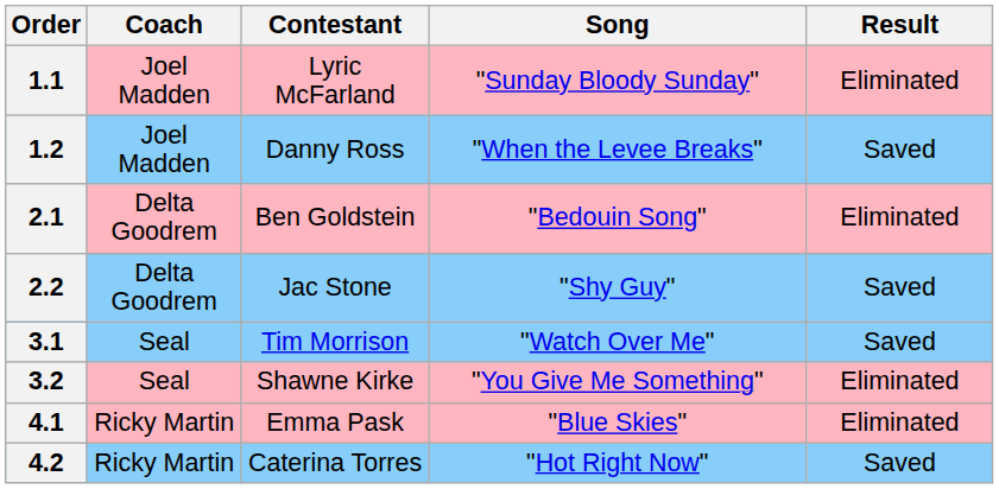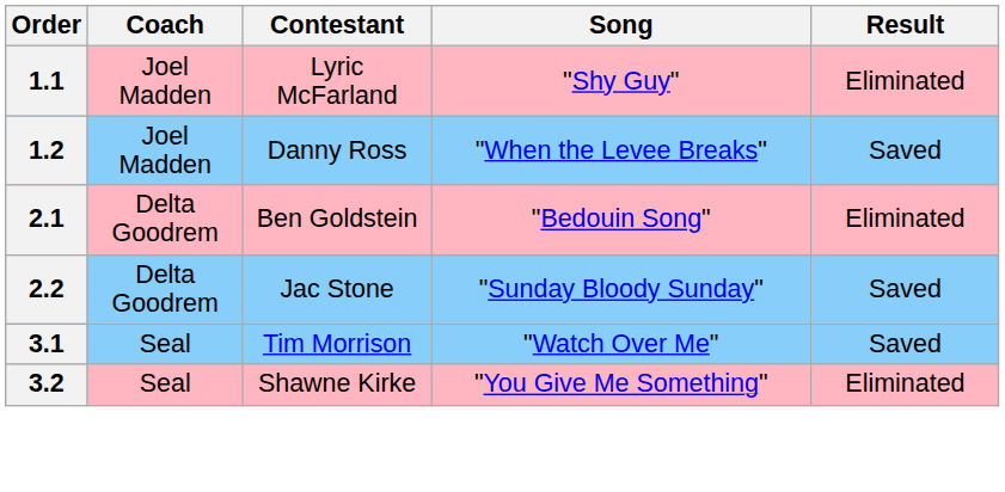1.1 | Song: "Sunday Bloody Sunday" -> "Shy Guy"
2.2 | Song: "Shy Guy" -> "Sunday Bloody Sunday"
- row: 4.1 | Ricky Martin | Emma Pask | "Blue Skies" | Eliminated
- row: 4.2 | Ricky Martin | Caterina Torres | "Hot Right Now" | Saved
